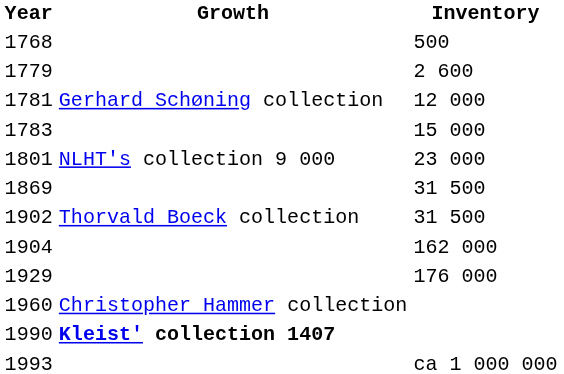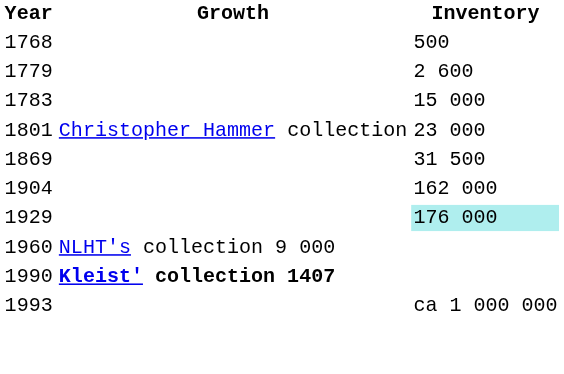- row: 1781 | Gerhard Schøning collection | 12 000
1801 | Growth: NLHT's collection 9 000 -> Christopher Hammer collection
- row: 1902 | Thorvald Boeck collection | 31 500
1929 | Inventory: no background -> paleturquoise background
1960 | Growth: Christopher Hammer collection -> NLHT's collection 9 000
